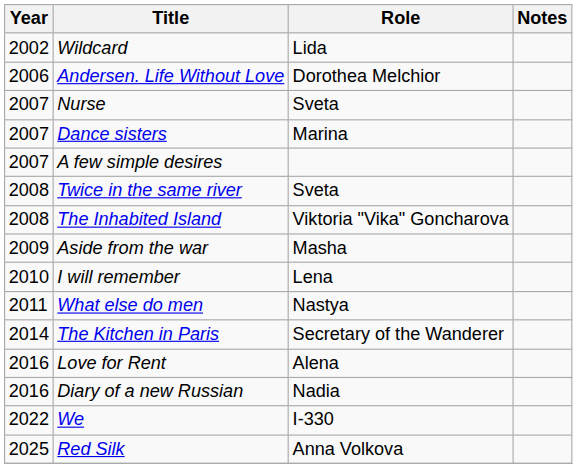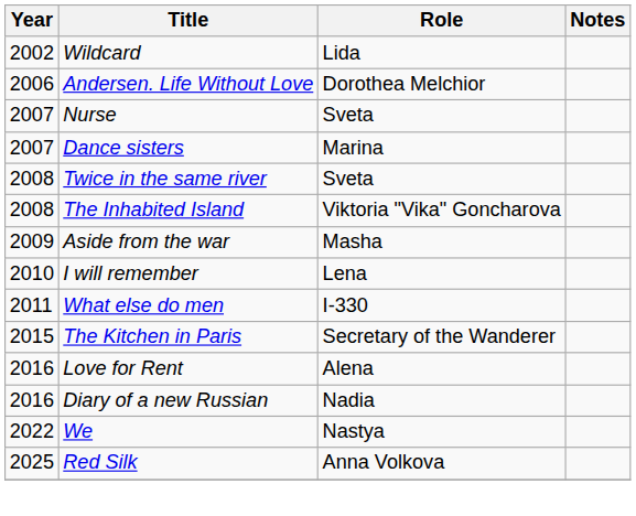- row: 2007 | A few simple desires
What else do men | Role: Nastya -> I-330
The Kitchen in Paris | Year: 2014 -> 2015
We | Role: I-330 -> Nastya
